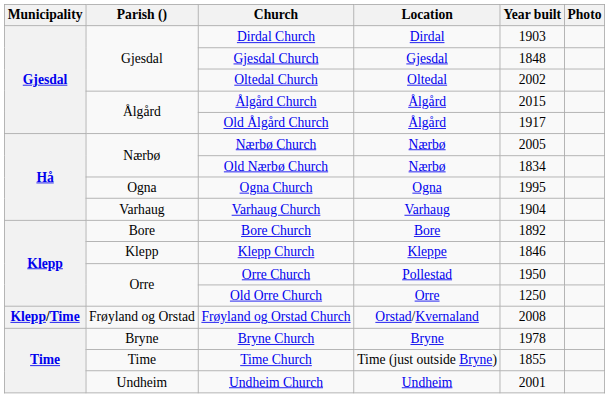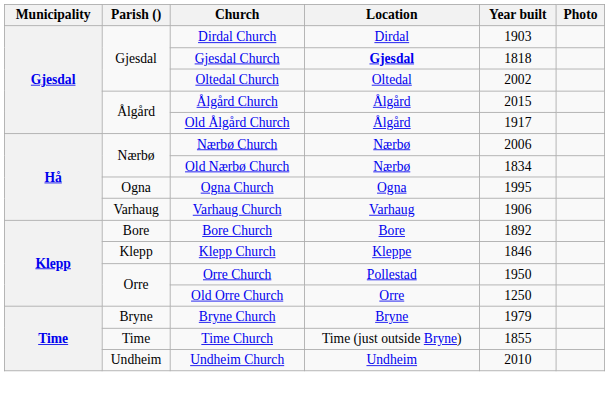Gjesdal Church | Location: normal -> bold
Gjesdal Church | Year built: 1848 -> 1818
Nærbø Church | Year built: 2005 -> 2006
Varhaug Church | Year built: 1904 -> 1906
- row: Klepp/Time | Frøyland og Orstad | Frøyland og Orstad Church | Orstad/Kvernaland | 2008
Bryne Church | Year built: 1978 -> 1979
Undheim Church | Year built: 2001 -> 2010
